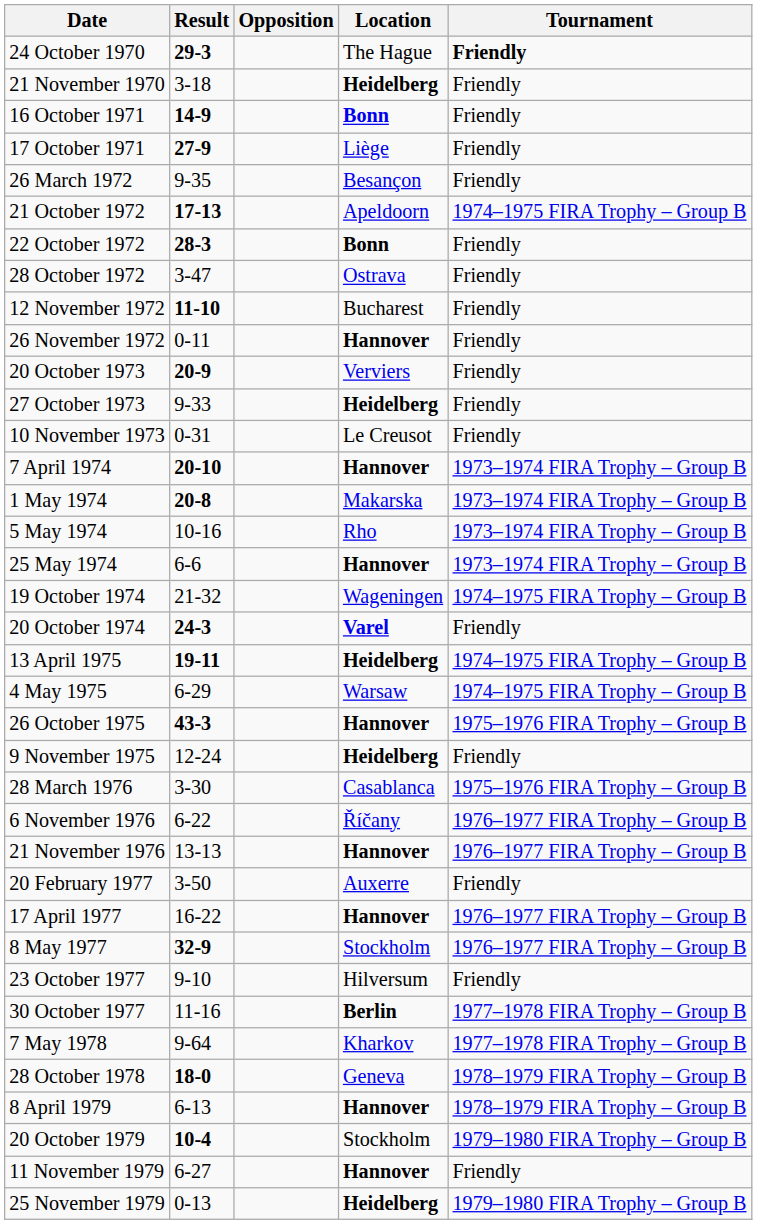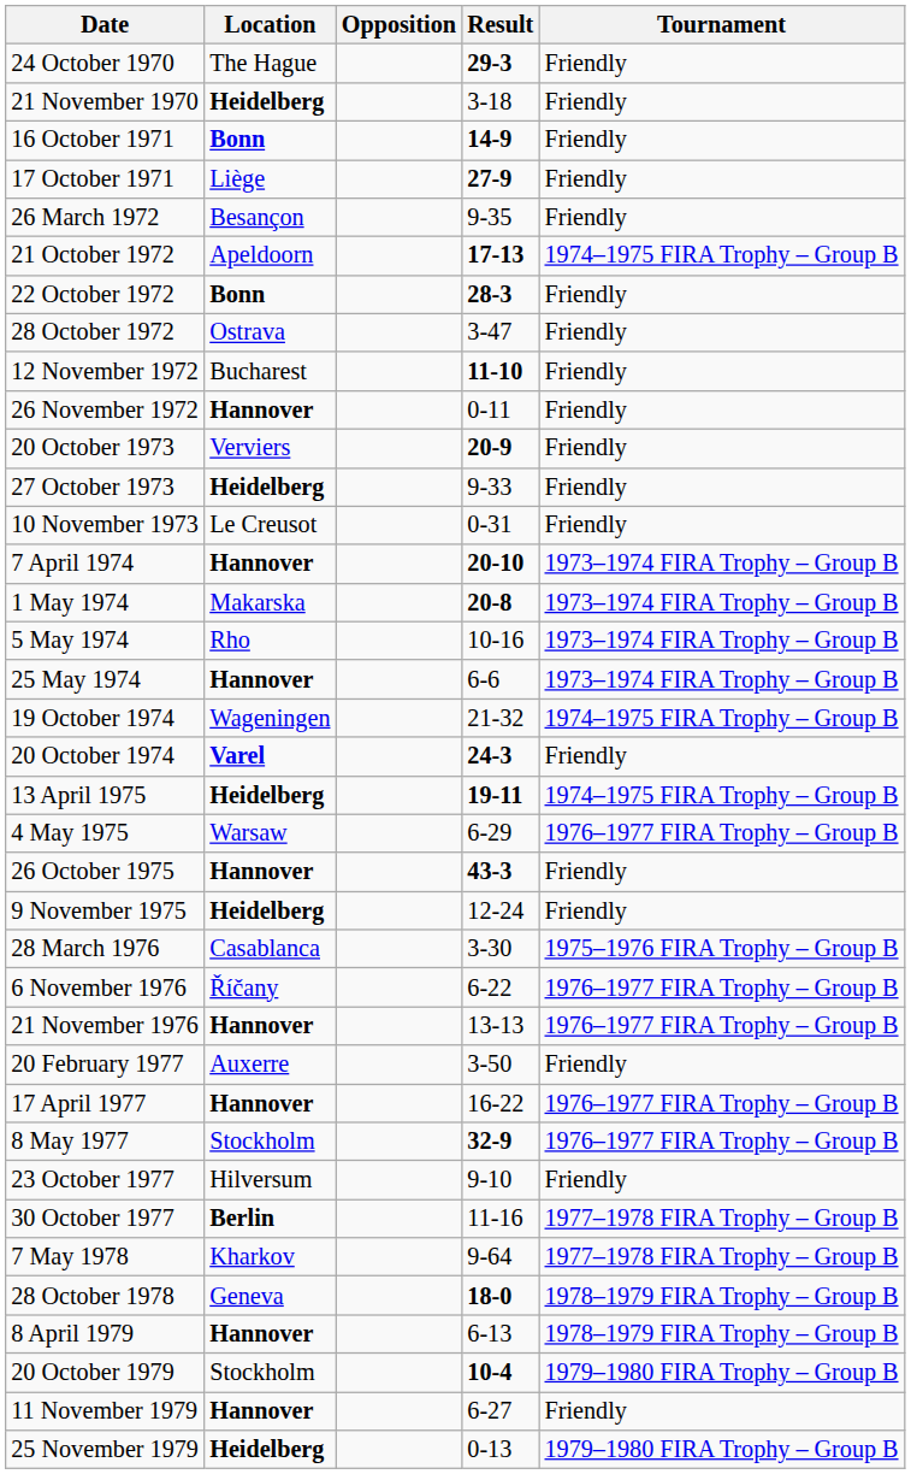columns swapped: Location <-> Result
24 October 1970 | Tournament: bold -> normal
4 May 1975 | Tournament: 1974–1975 FIRA Trophy – Group B -> 1976–1977 FIRA Trophy – Group B
26 October 1975 | Tournament: 1975–1976 FIRA Trophy – Group B -> Friendly
